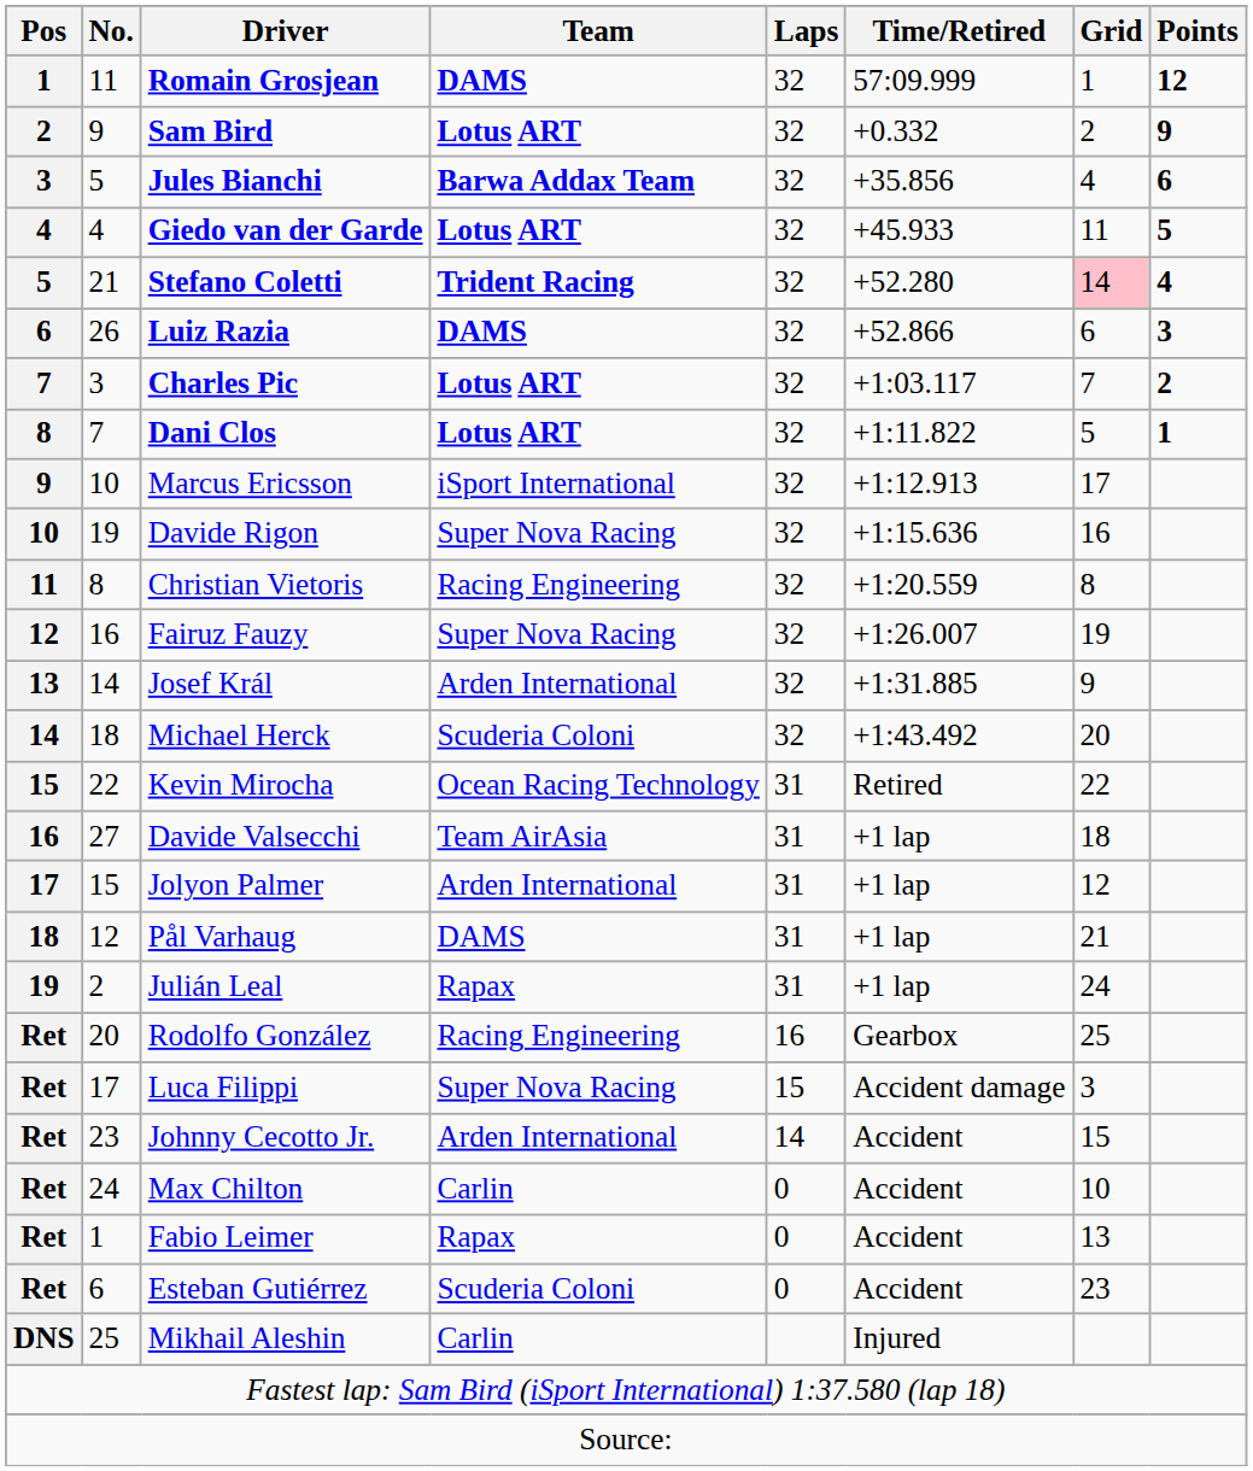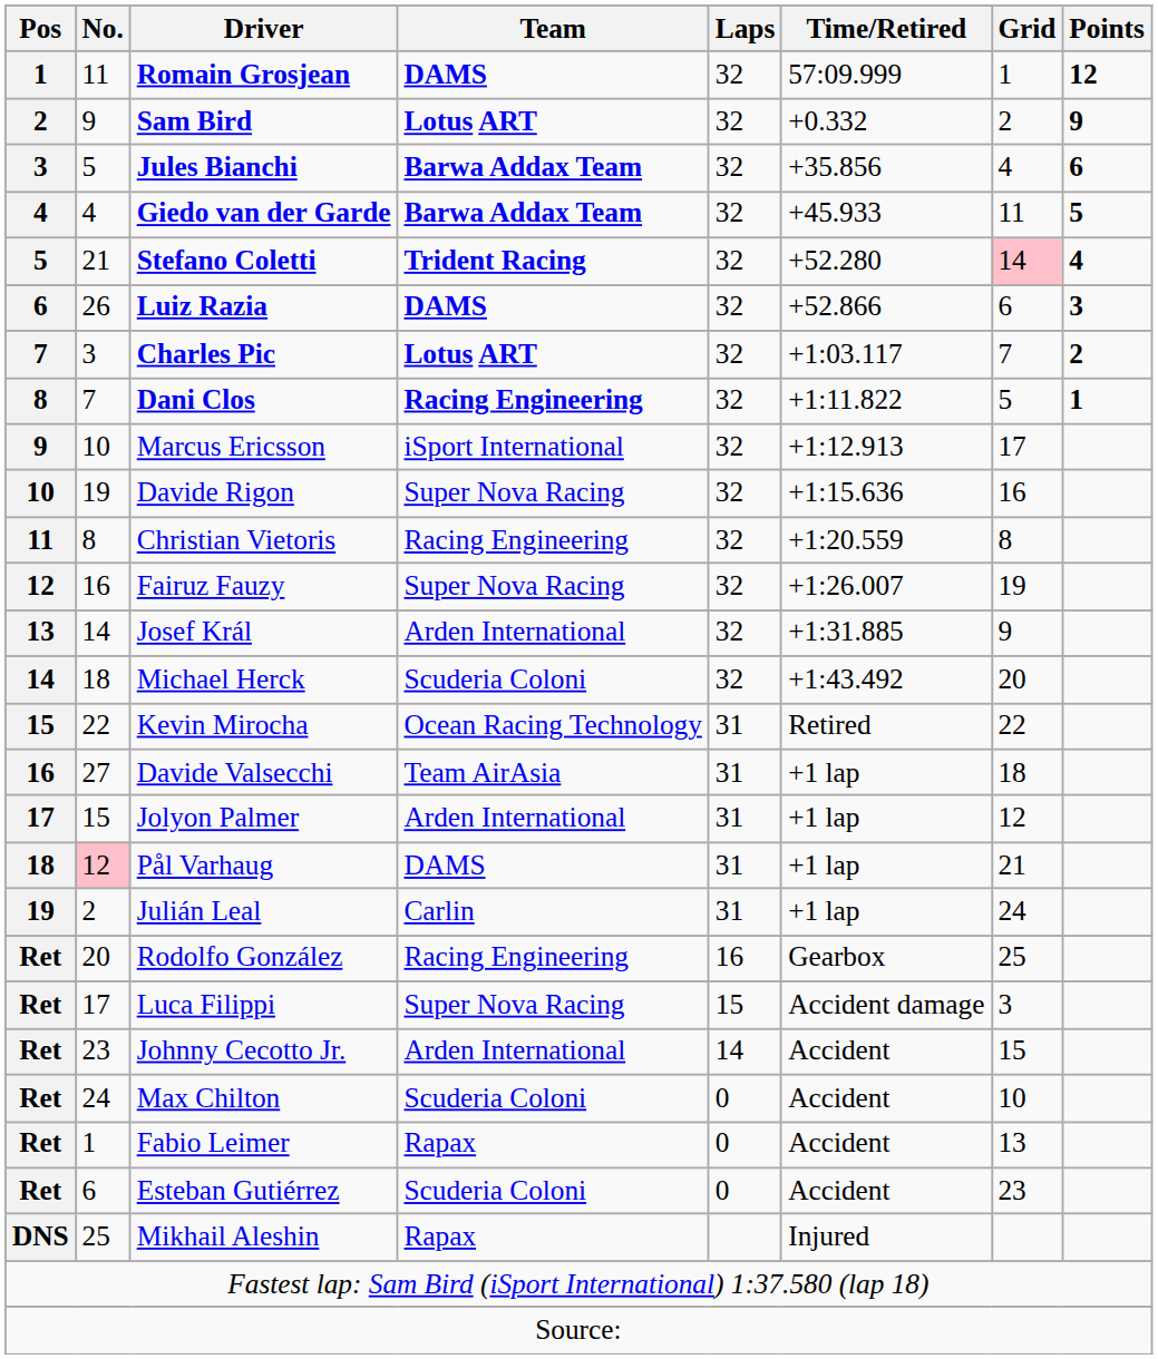Giedo van der Garde | Team: Lotus ART -> Barwa Addax Team
Dani Clos | Team: Lotus ART -> Racing Engineering
Pål Varhaug | No.: no background -> pink background
Julián Leal | Team: Rapax -> Carlin
Max Chilton | Team: Carlin -> Scuderia Coloni
Mikhail Aleshin | Team: Carlin -> Rapax
